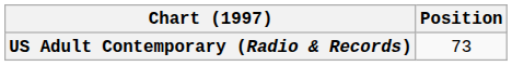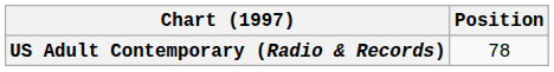US Adult Contemporary (Radio & Records) | Position: 73 -> 78
